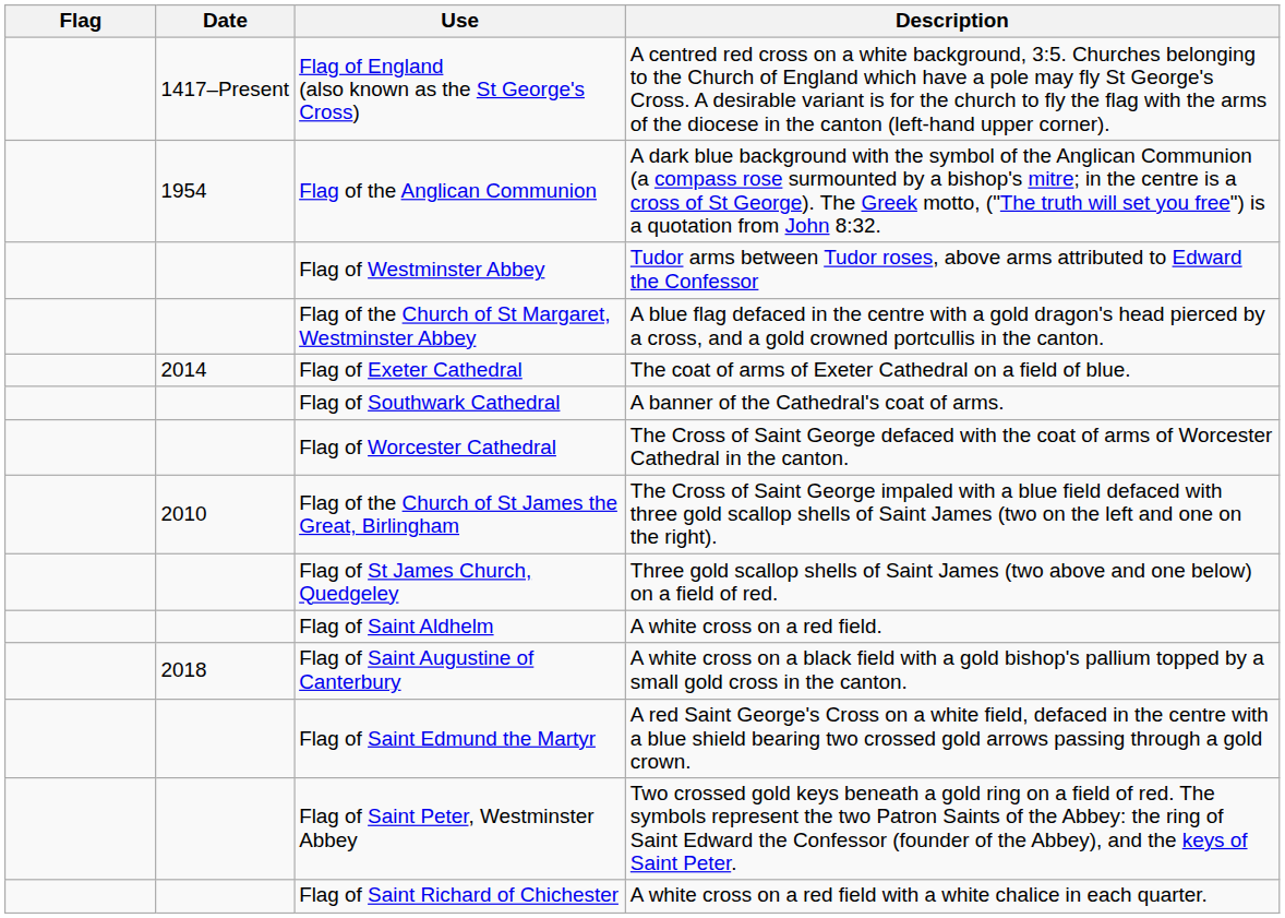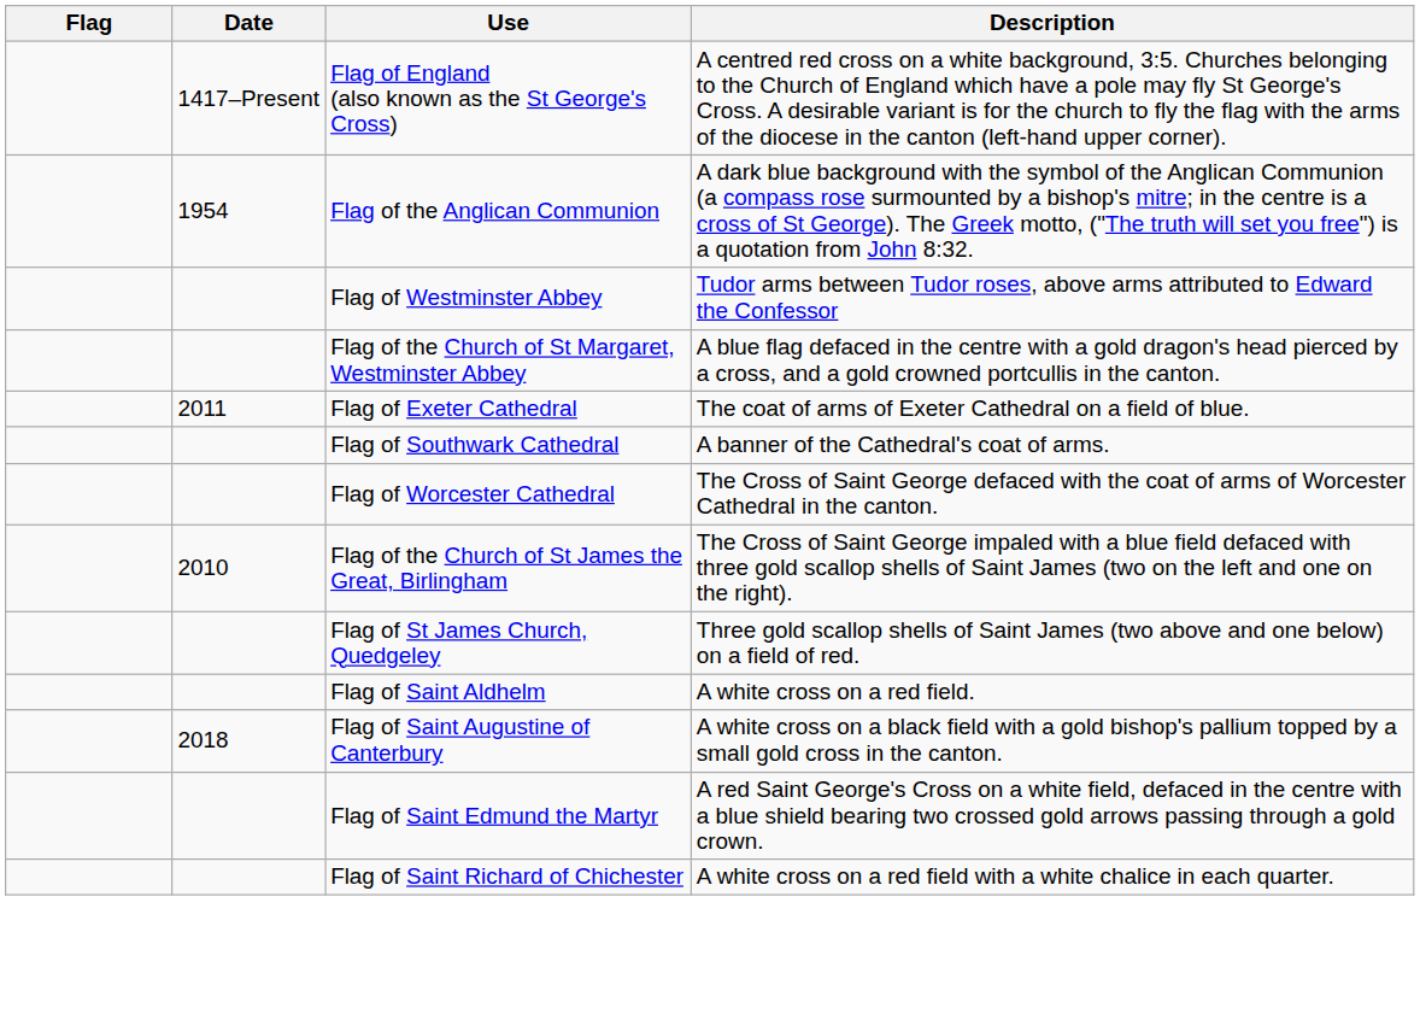Flag of Exeter Cathedral | Date: 2014 -> 2011
- row: Flag of Saint Peter, Westminster Abbey | Two crossed gold keys beneath a gold ring on a field of red. The symbols represent the two Patron Saints of the Abbey: the ring of Saint Edward the Confessor (founder of the Abbey), and the keys of Saint Peter.
